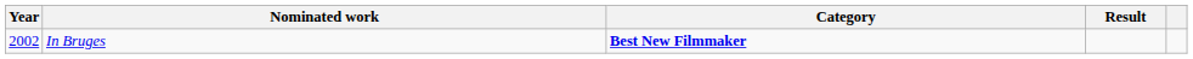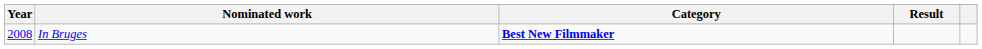In Bruges | Year: 2002 -> 2008
